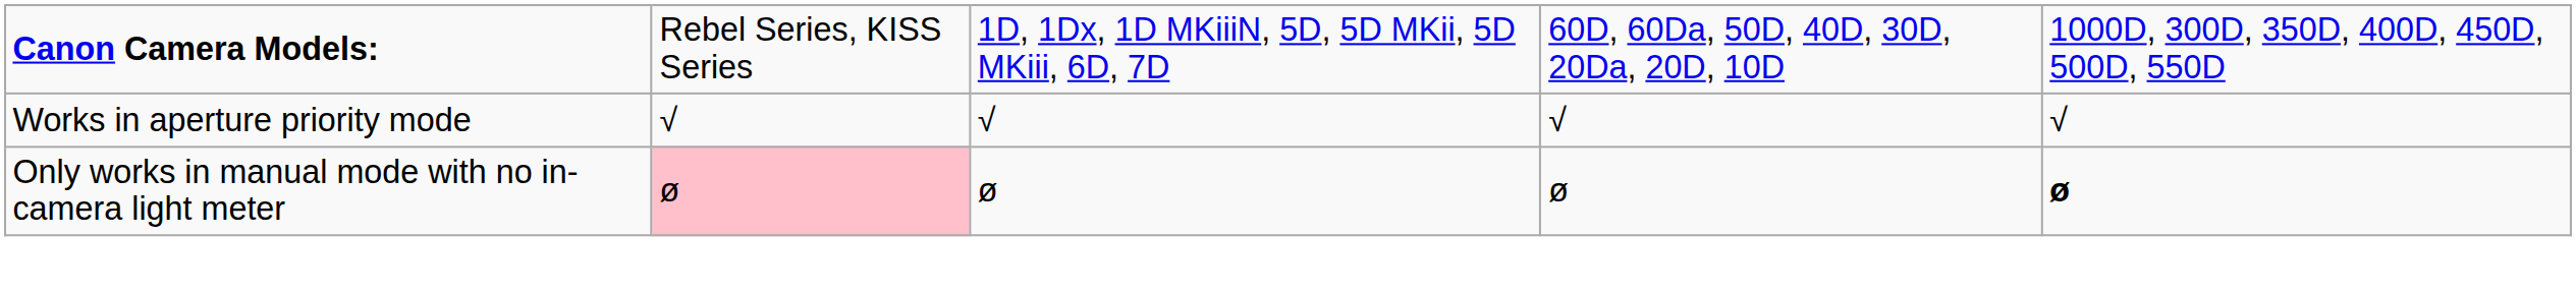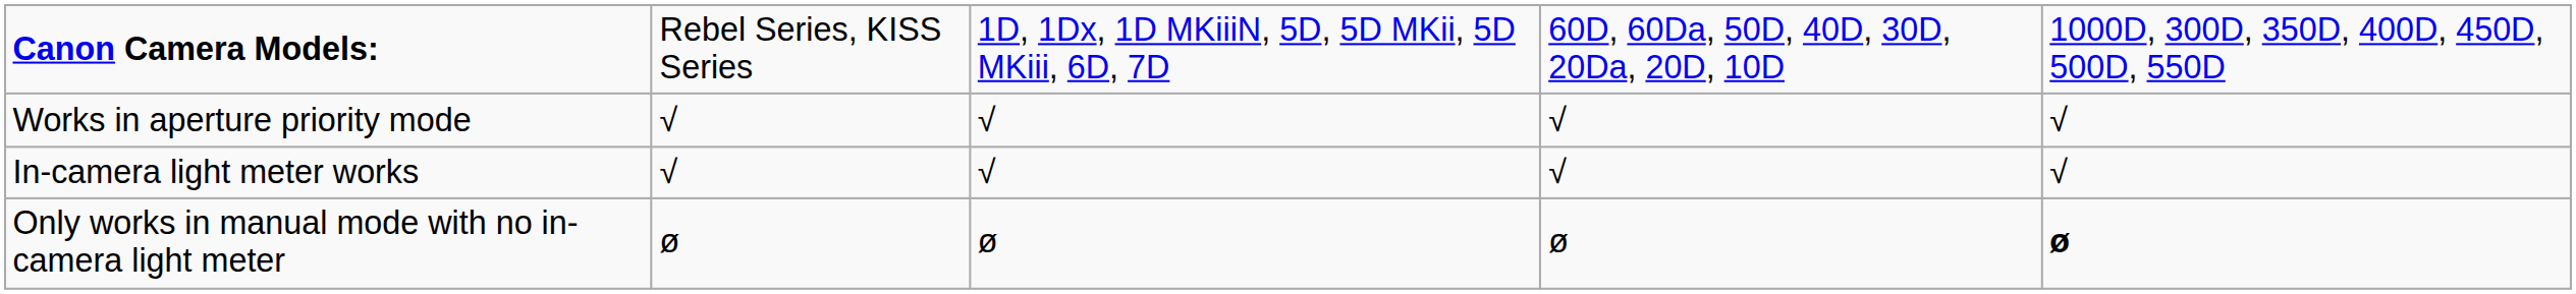+ row: In-camera light meter works | √ | √ | √ | √
Only works in manual mode with no in-camera light meter | column 2: pink background -> no background
